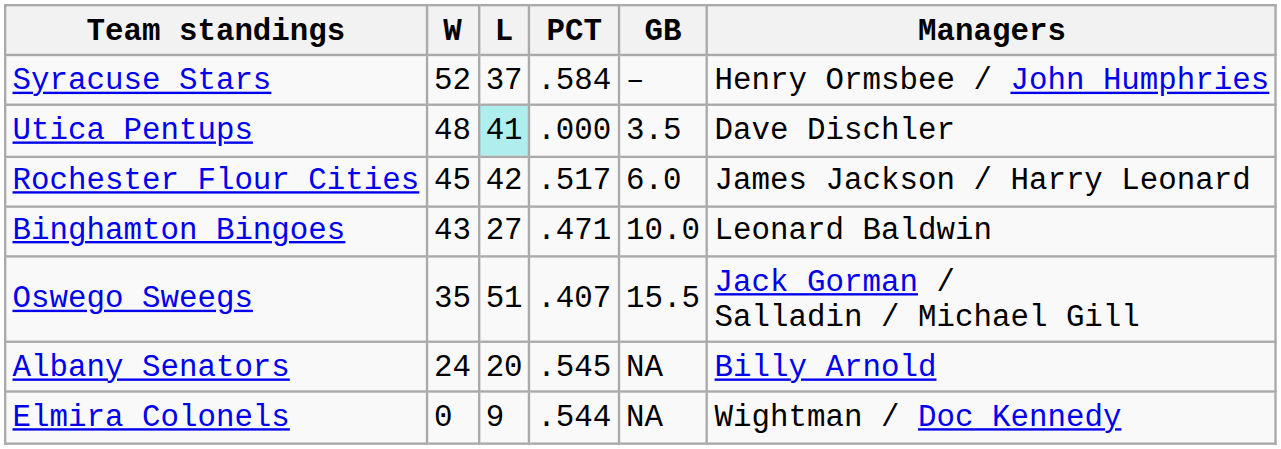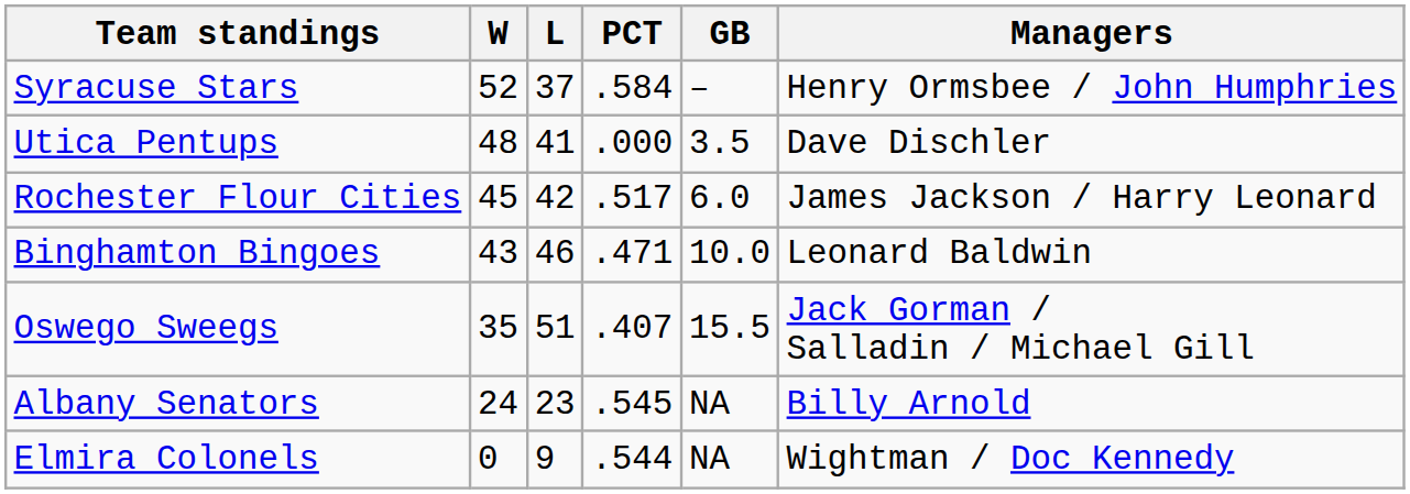Utica Pentups | L: paleturquoise background -> no background
Binghamton Bingoes | L: 27 -> 46
Albany Senators | L: 20 -> 23
